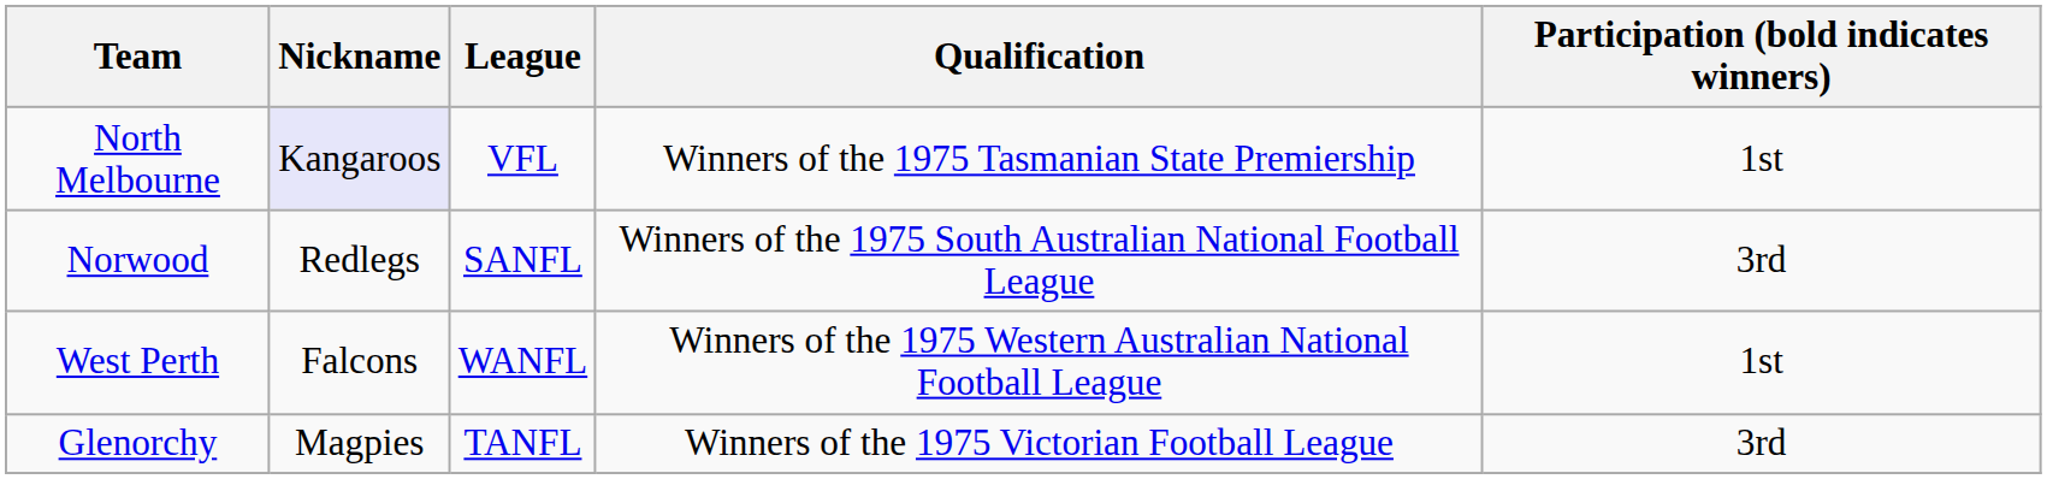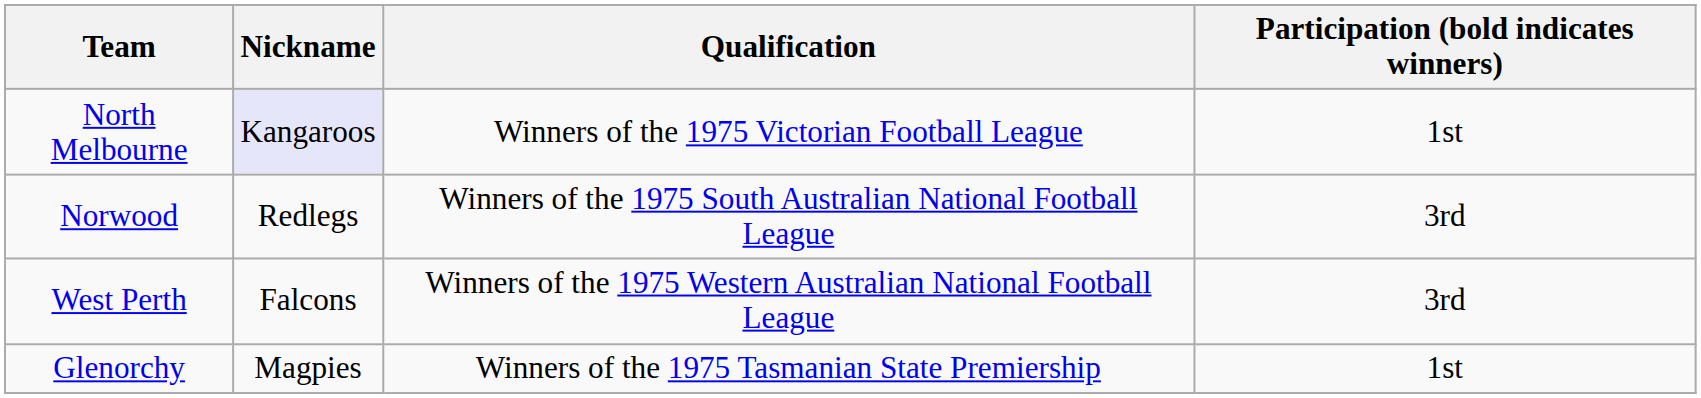- column: League | VFL | SANFL | WANFL | TANFL
North Melbourne | Qualification: Winners of the 1975 Tasmanian State Premiership -> Winners of the 1975 Victorian Football League
West Perth | Participation (bold indicates winners): 1st -> 3rd
Glenorchy | Qualification: Winners of the 1975 Victorian Football League -> Winners of the 1975 Tasmanian State Premiership
Glenorchy | Participation (bold indicates winners): 3rd -> 1st
